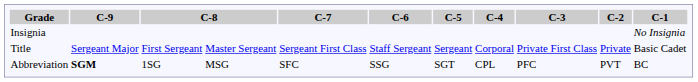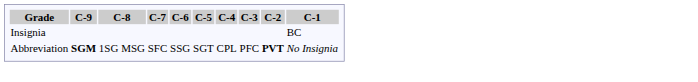Insignia | C-1: No Insignia -> BC
- row: Title | Sergeant Major | First Sergeant | Master Sergeant | Sergeant First Class | Staff Sergeant | Sergeant | Corporal | Private First Class | Private | Basic Cadet
Abbreviation | C-2: normal -> bold
Abbreviation | C-1: BC -> No Insignia
